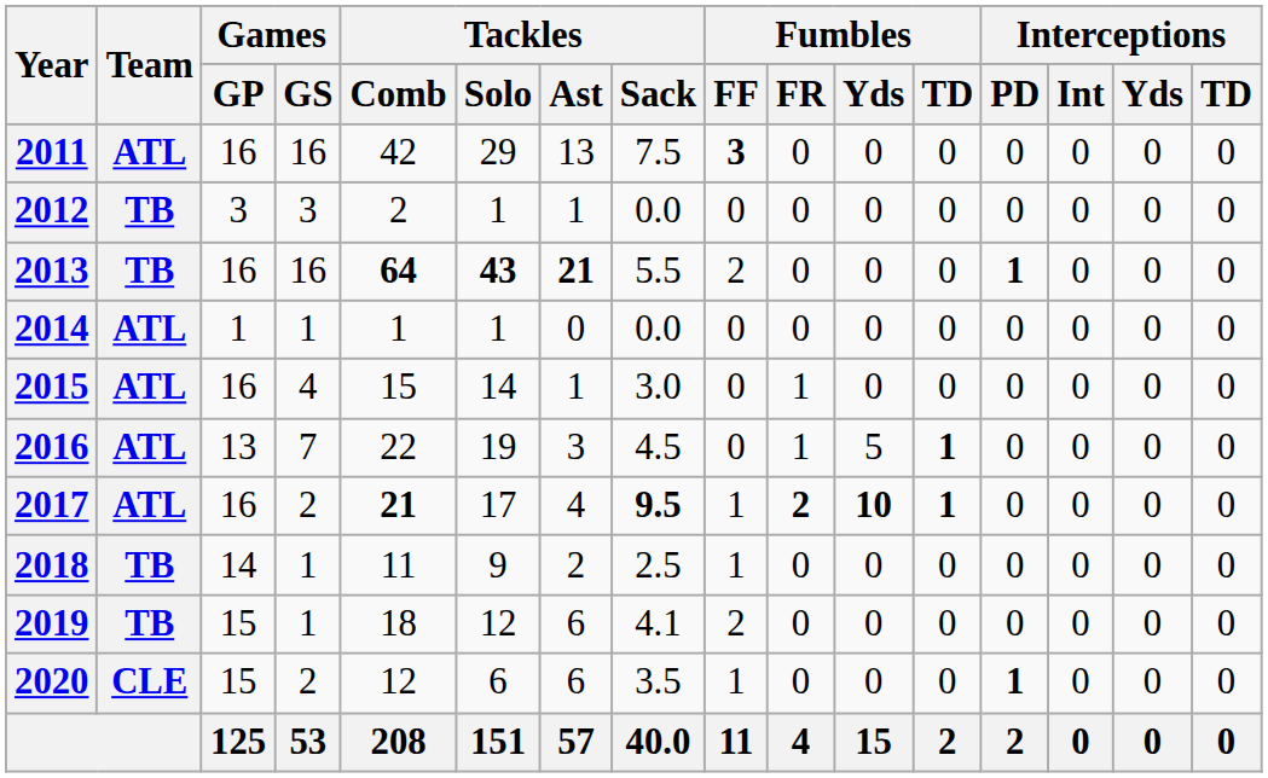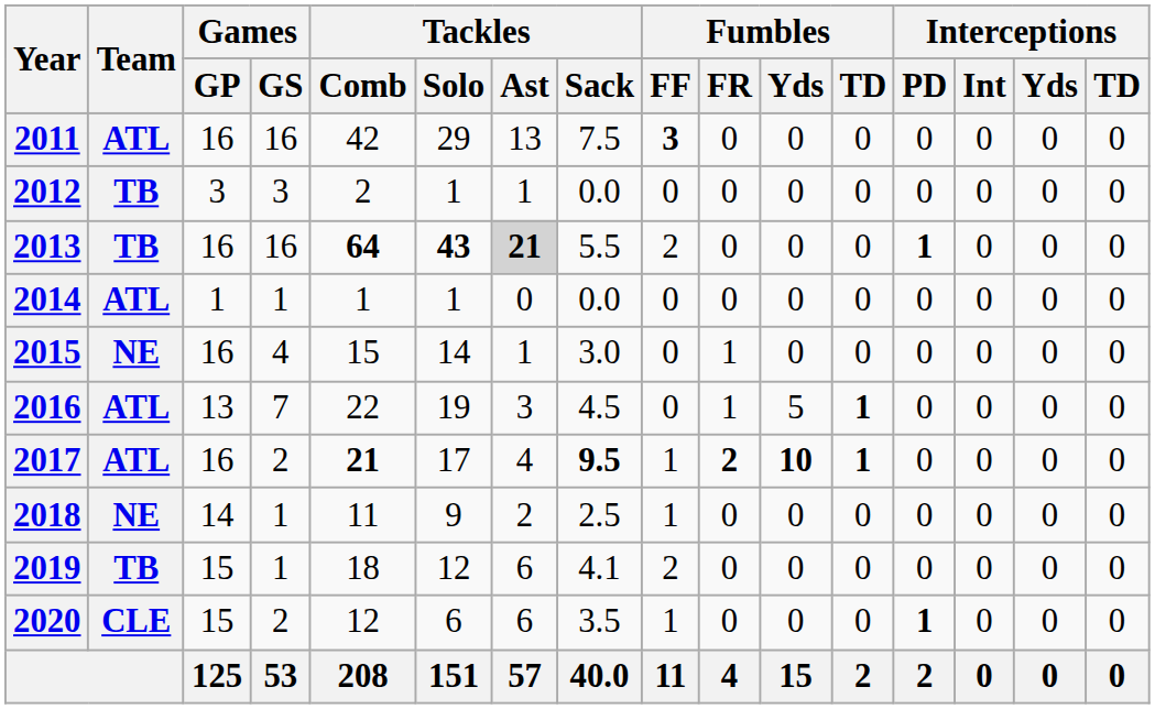2013 | Tackles / Ast: no background -> lightgrey background
2015 | Team: ATL -> NE
2018 | Team: TB -> NE
